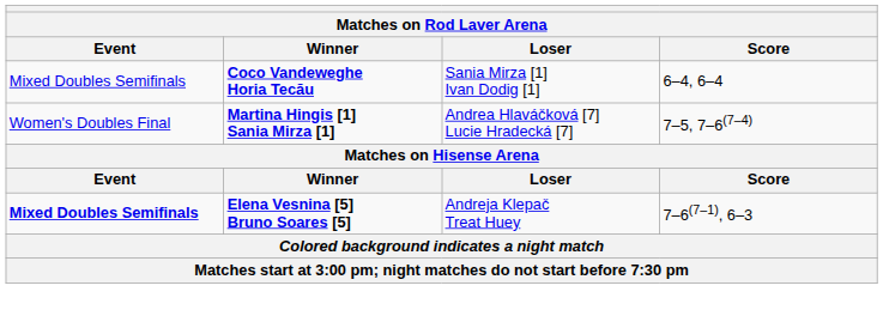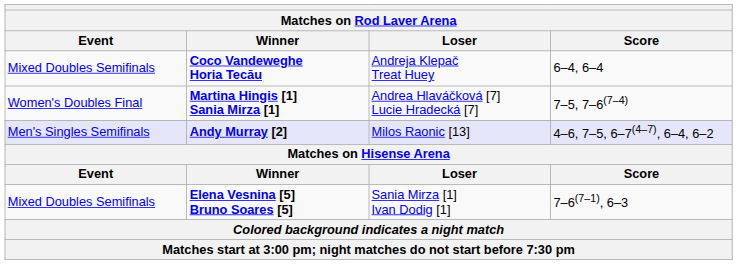Coco Vandeweghe Horia Tecău | Loser: Sania Mirza [1] Ivan Dodig [1] -> Andreja Klepač Treat Huey
+ row: Men's Singles Semifinals | Andy Murray [2] | Milos Raonic [13] | 4–6, 7–5, 6–7(4–7), 6–4, 6–2
Elena Vesnina [5] Bruno Soares [5] | Event: bold -> normal
Elena Vesnina [5] Bruno Soares [5] | Loser: Andreja Klepač Treat Huey -> Sania Mirza [1] Ivan Dodig [1]
